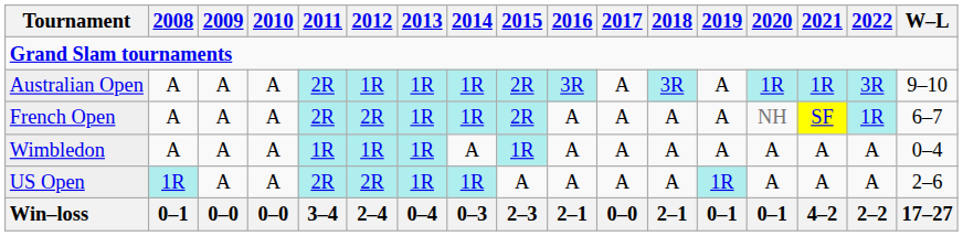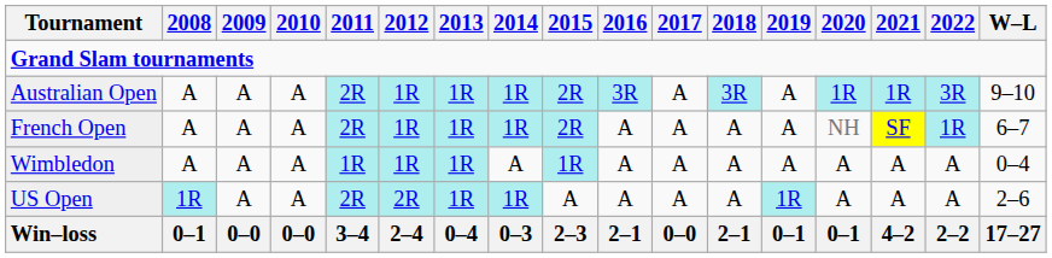French Open | 2012: 2R -> 1R
